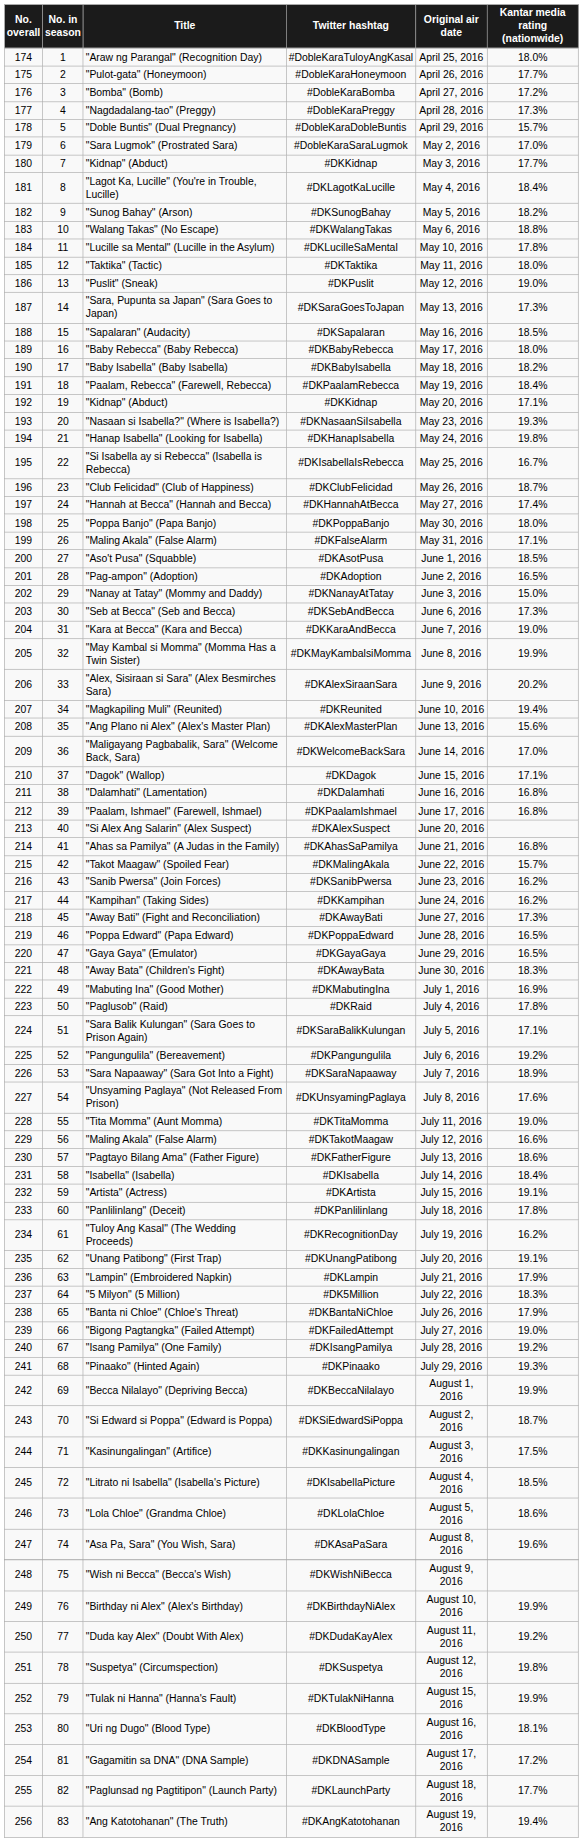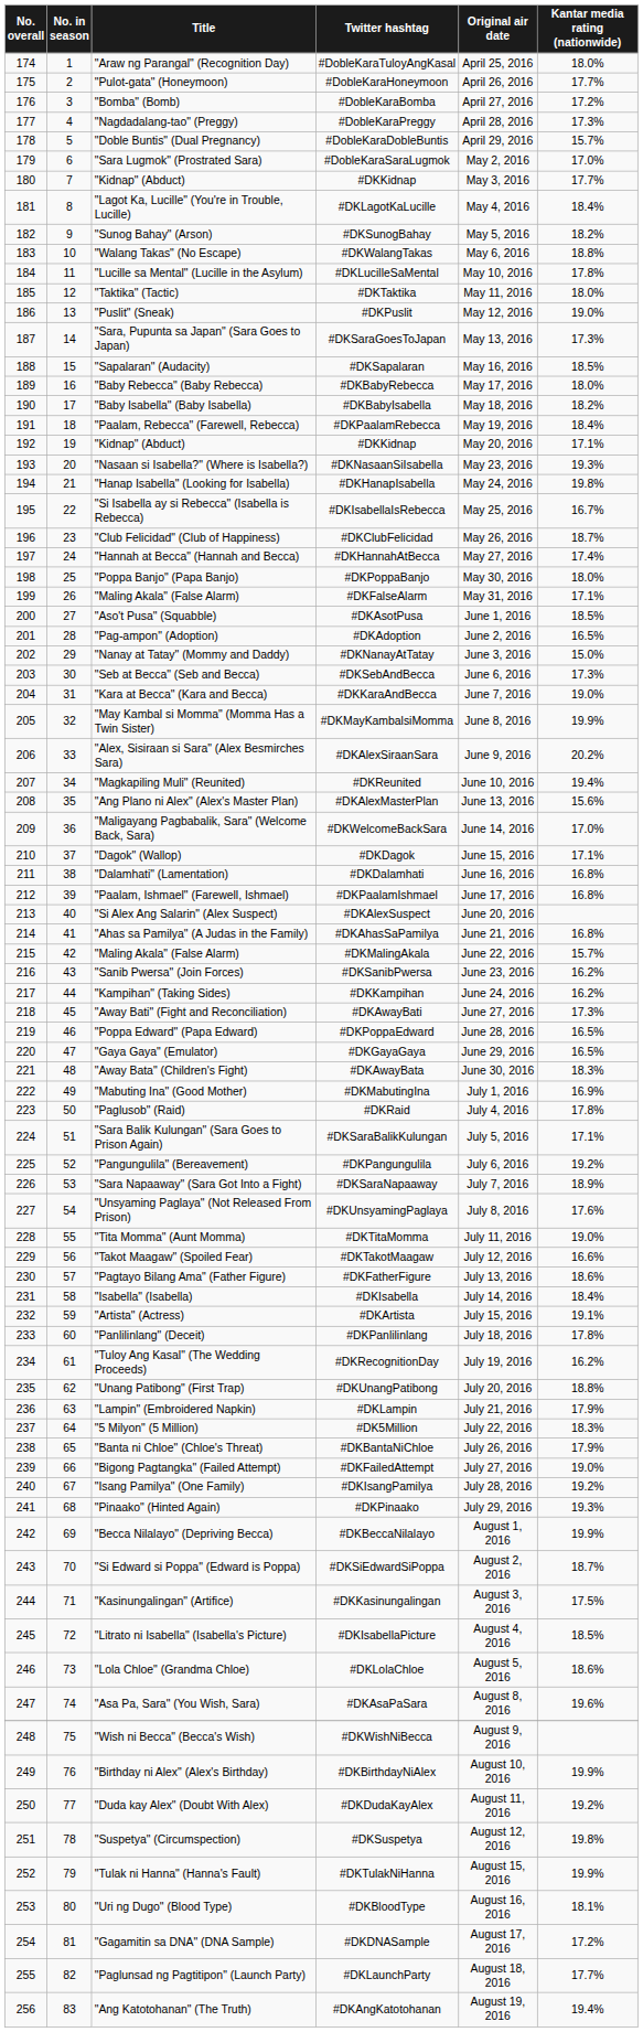#DKMalingAkala | Title: "Takot Maagaw" (Spoiled Fear) -> "Maling Akala" (False Alarm)
#DKTakotMaagaw | Title: "Maling Akala" (False Alarm) -> "Takot Maagaw" (Spoiled Fear)
#DKUnangPatibong | Kantar media rating (nationwide): 19.1% -> 18.8%
